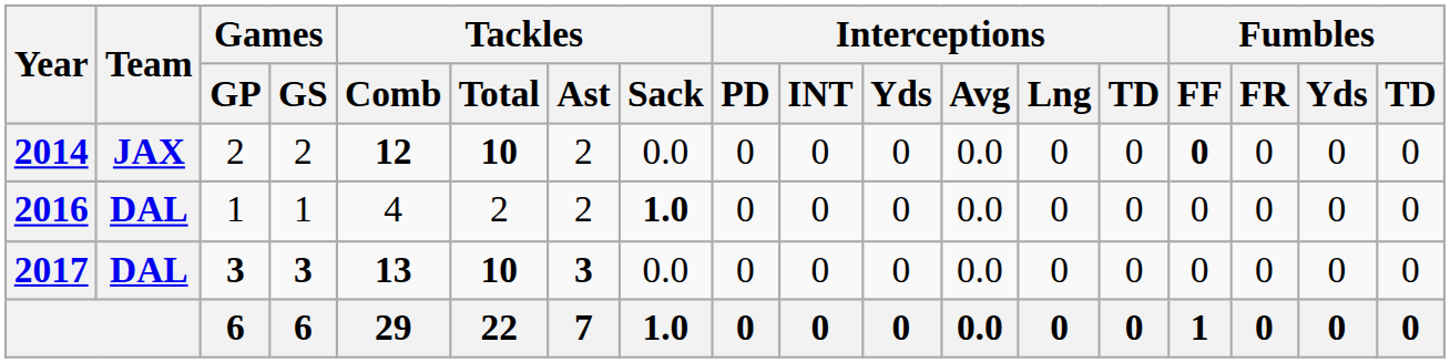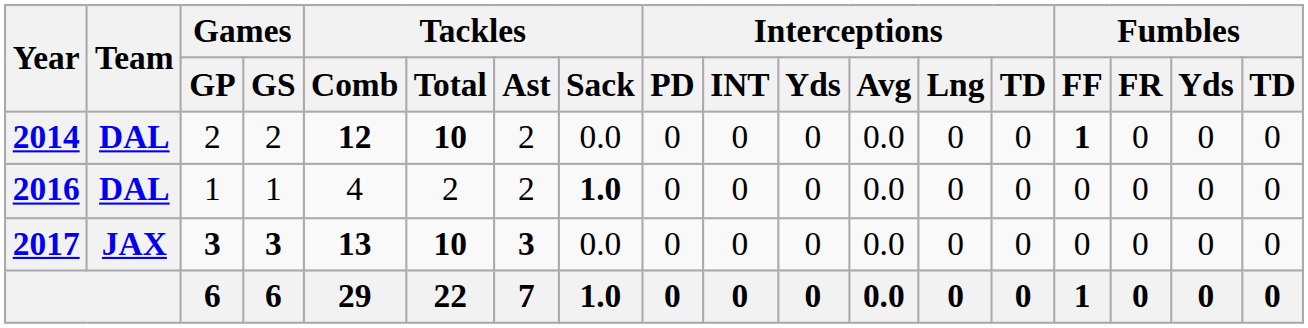2014 | Team: JAX -> DAL
2014 | Fumbles / FF: 0 -> 1
2017 | Team: DAL -> JAX
